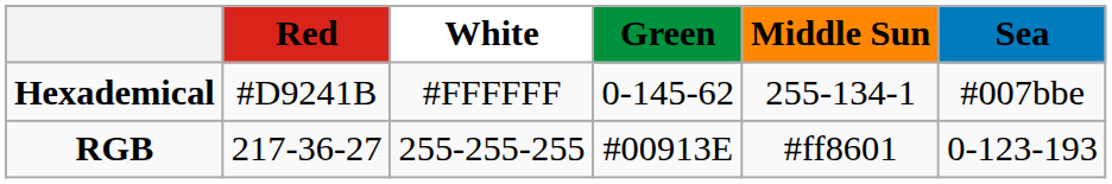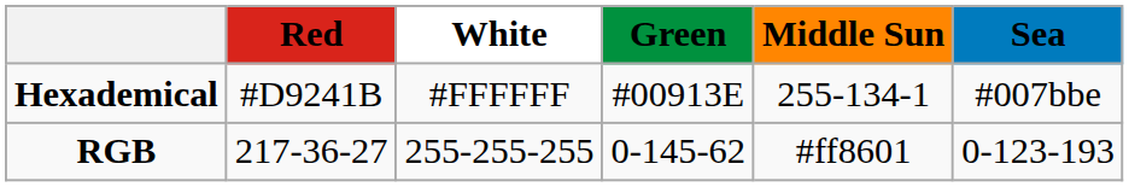Hexademical | Green: 0-145-62 -> #00913E
RGB | Green: #00913E -> 0-145-62
